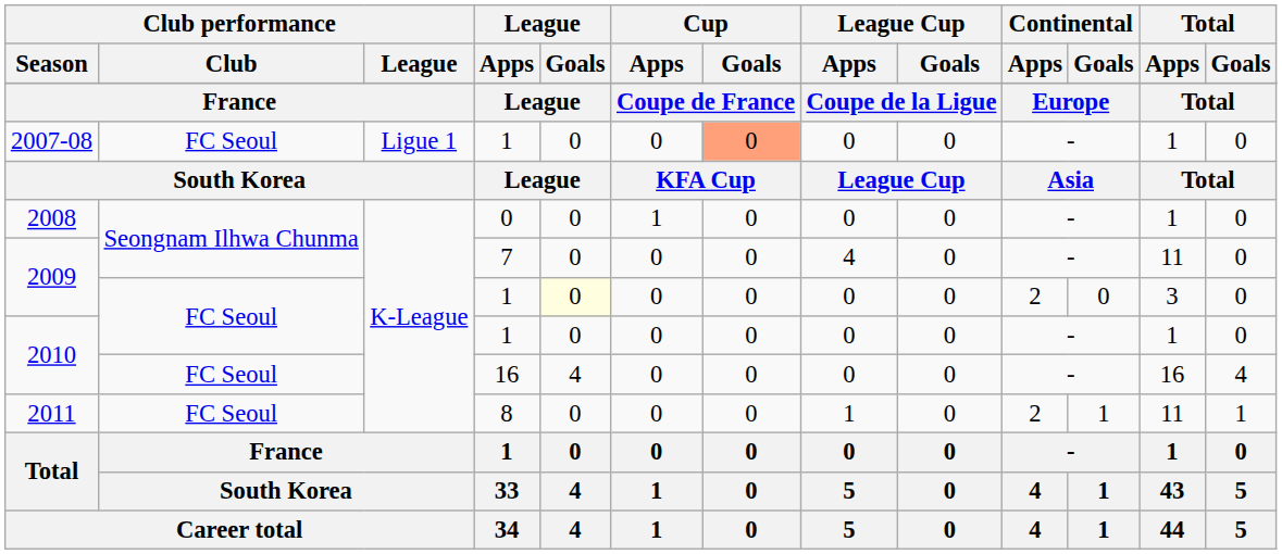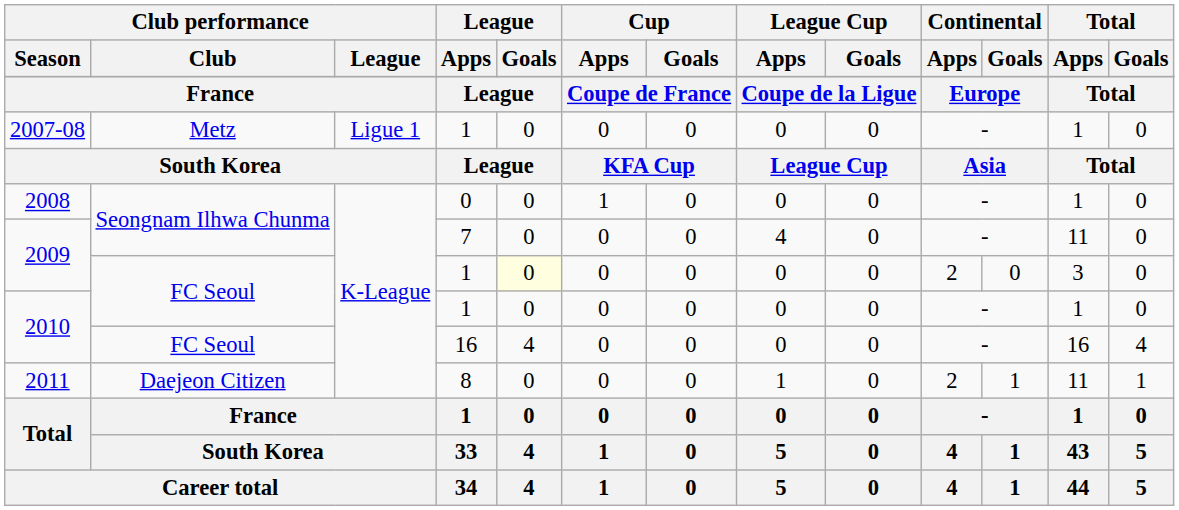2007-08 | Club performance / Club: FC Seoul -> Metz
2007-08 | Cup / Goals: lightsalmon background -> no background
2011 | Club performance / Club: FC Seoul -> Daejeon Citizen
